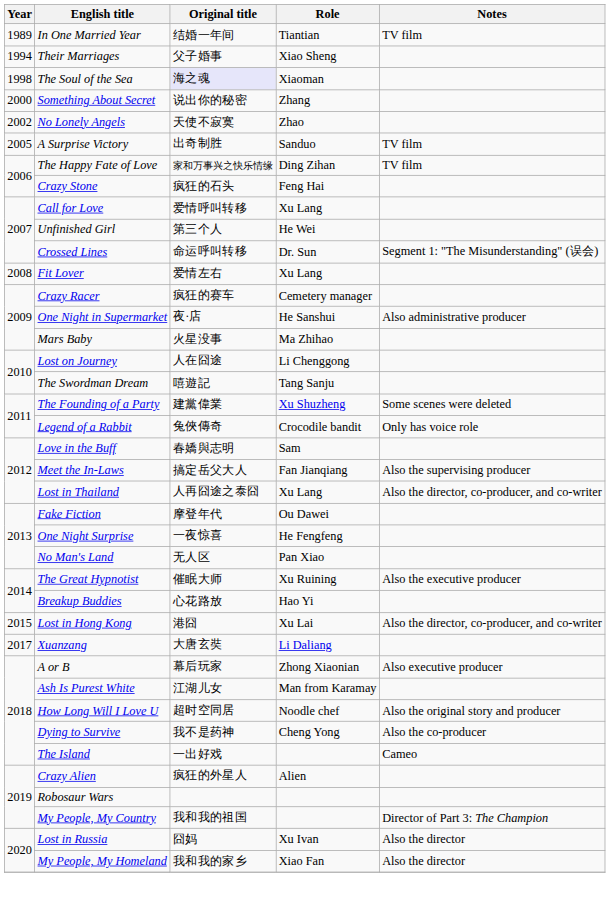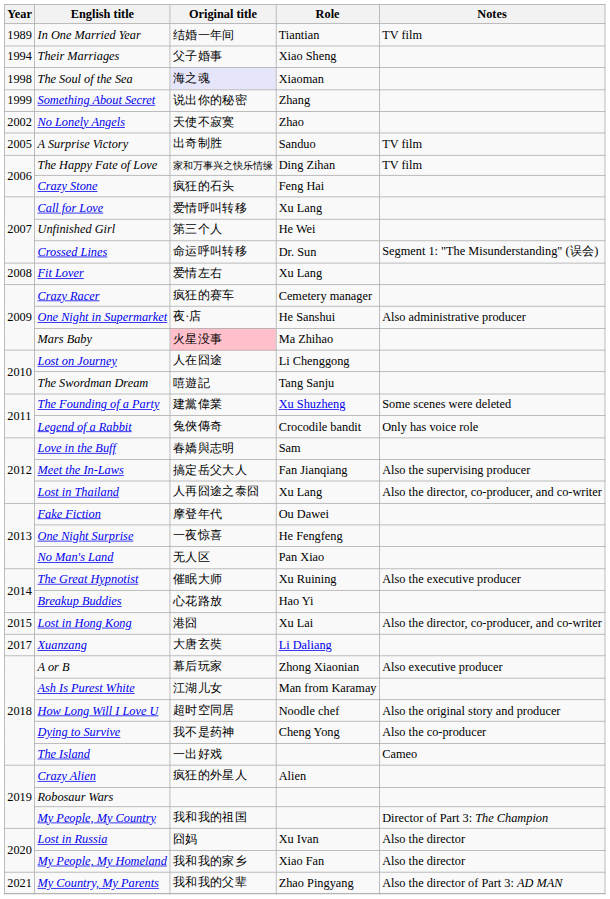Something About Secret | Year: 2000 -> 1999
Mars Baby | Original title: no background -> pink background
+ row: 2021 | My Country, My Parents | 我和我的父辈 | Zhao Pingyang | Also the director of Part 3: AD MAN
